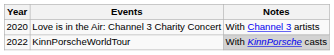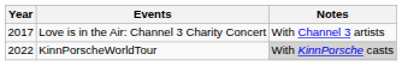Love is in the Air: Channel 3 Charity Concert | Year: 2020 -> 2017
